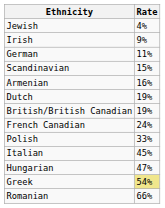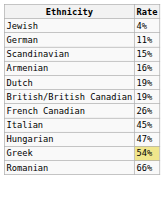- row: Irish | 9%
French Canadian | Rate: 24% -> 26%
- row: Polish | 33%
